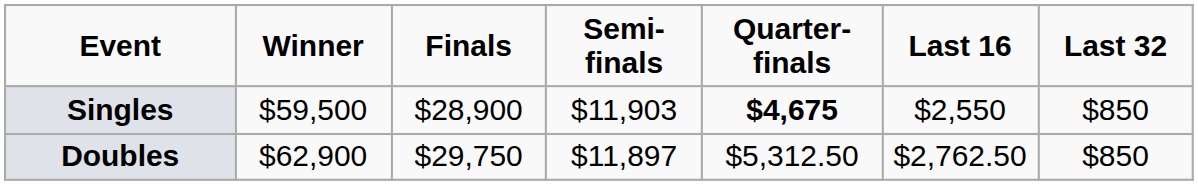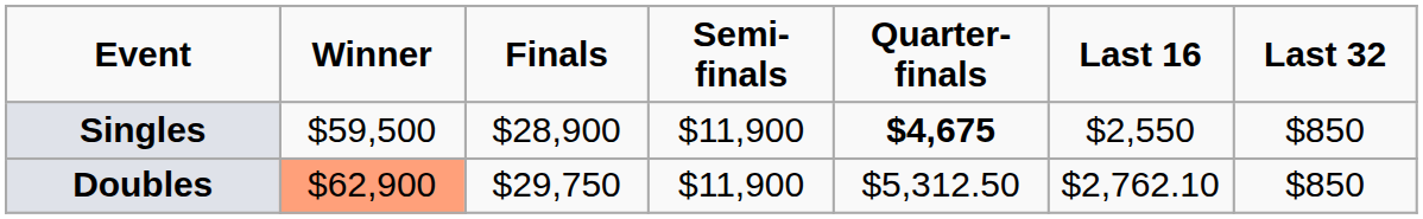Singles | Semi-finals: $11,903 -> $11,900
Doubles | Winner: no background -> lightsalmon background
Doubles | Semi-finals: $11,897 -> $11,900
Doubles | Last 16: $2,762.50 -> $2,762.10
